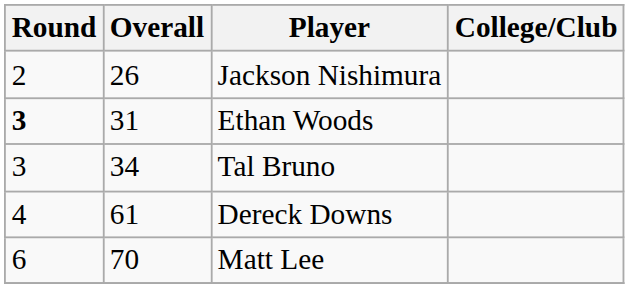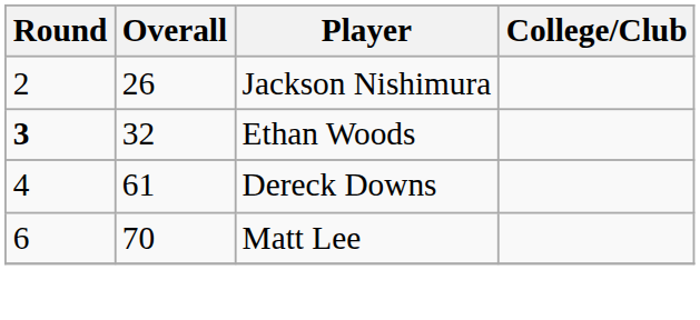Ethan Woods | Overall: 31 -> 32
- row: 3 | 34 | Tal Bruno
